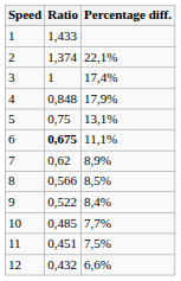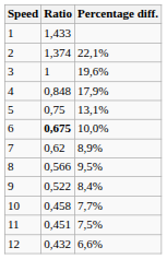3 | Percentage diff.: 17,4% -> 19,6%
6 | Percentage diff.: 11,1% -> 10,0%
8 | Percentage diff.: 8,5% -> 9,5%
10 | Ratio: 0,485 -> 0,458
